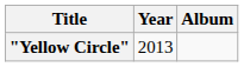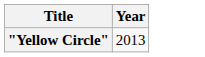- column: Album
